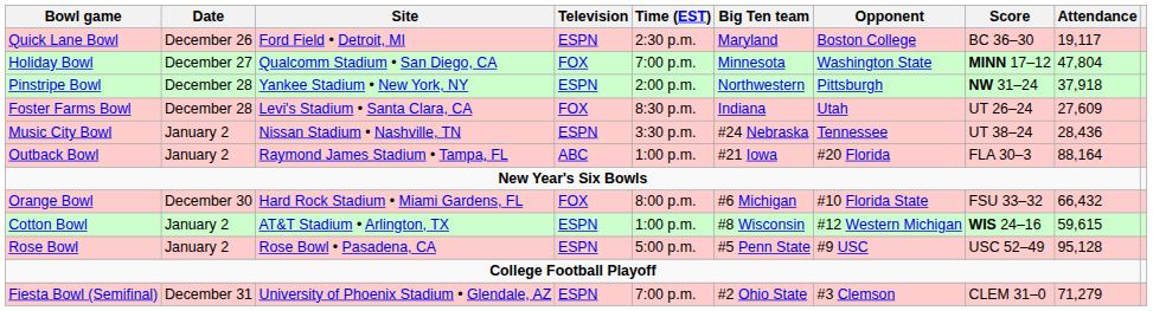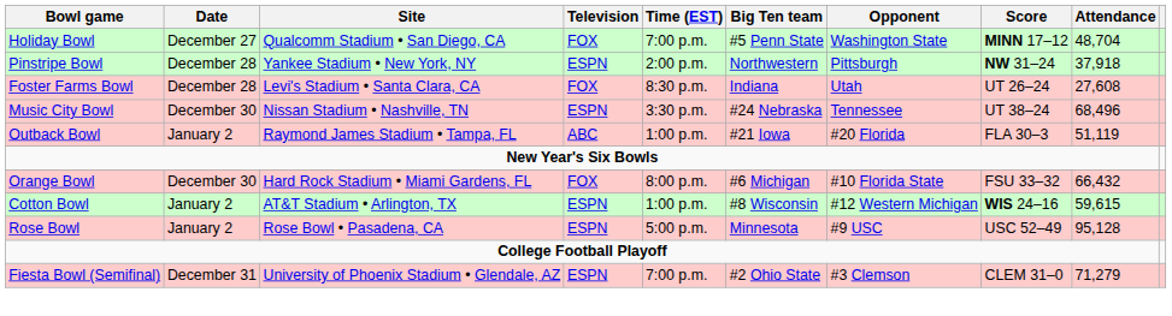- row: Quick Lane Bowl | December 26 | Ford Field • Detroit, MI | ESPN | 2:30 p.m. | Maryland | Boston College | BC 36–30 | 19,117
Holiday Bowl | Big Ten team: Minnesota -> #5 Penn State
Holiday Bowl | Attendance: 47,804 -> 48,704
Foster Farms Bowl | Attendance: 27,609 -> 27,608
Music City Bowl | Date: January 2 -> December 30
Music City Bowl | Attendance: 28,436 -> 68,496
Outback Bowl | Attendance: 88,164 -> 51,119
Rose Bowl | Big Ten team: #5 Penn State -> Minnesota
